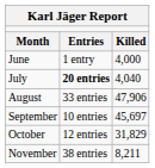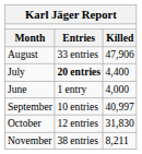rows swapped: June <-> August
July | column 3: 4,040 -> 4,400
September | column 3: 45,697 -> 40,997
October | column 3: 31,829 -> 31,830
